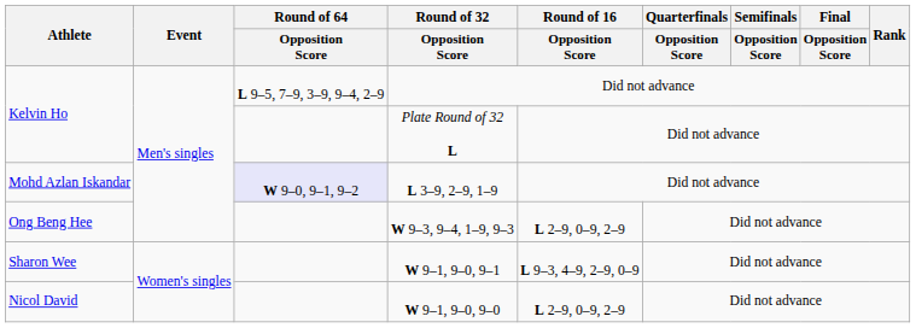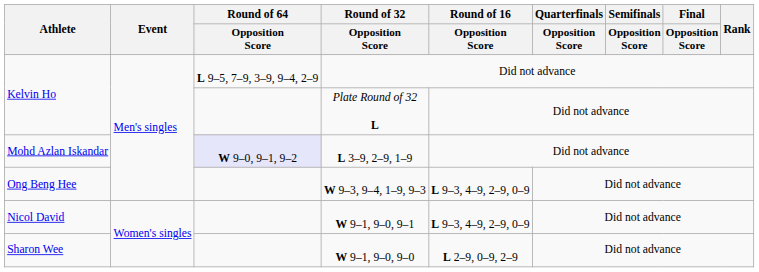W 9–3, 9–4, 1–9, 9–3 | Round of 16 / Opposition Score: L 2–9, 0–9, 2–9 -> L 9–3, 4–9, 2–9, 0–9
W 9–1, 9–0, 9–1 | Athlete: Sharon Wee -> Nicol David
W 9–1, 9–0, 9–0 | Athlete: Nicol David -> Sharon Wee
